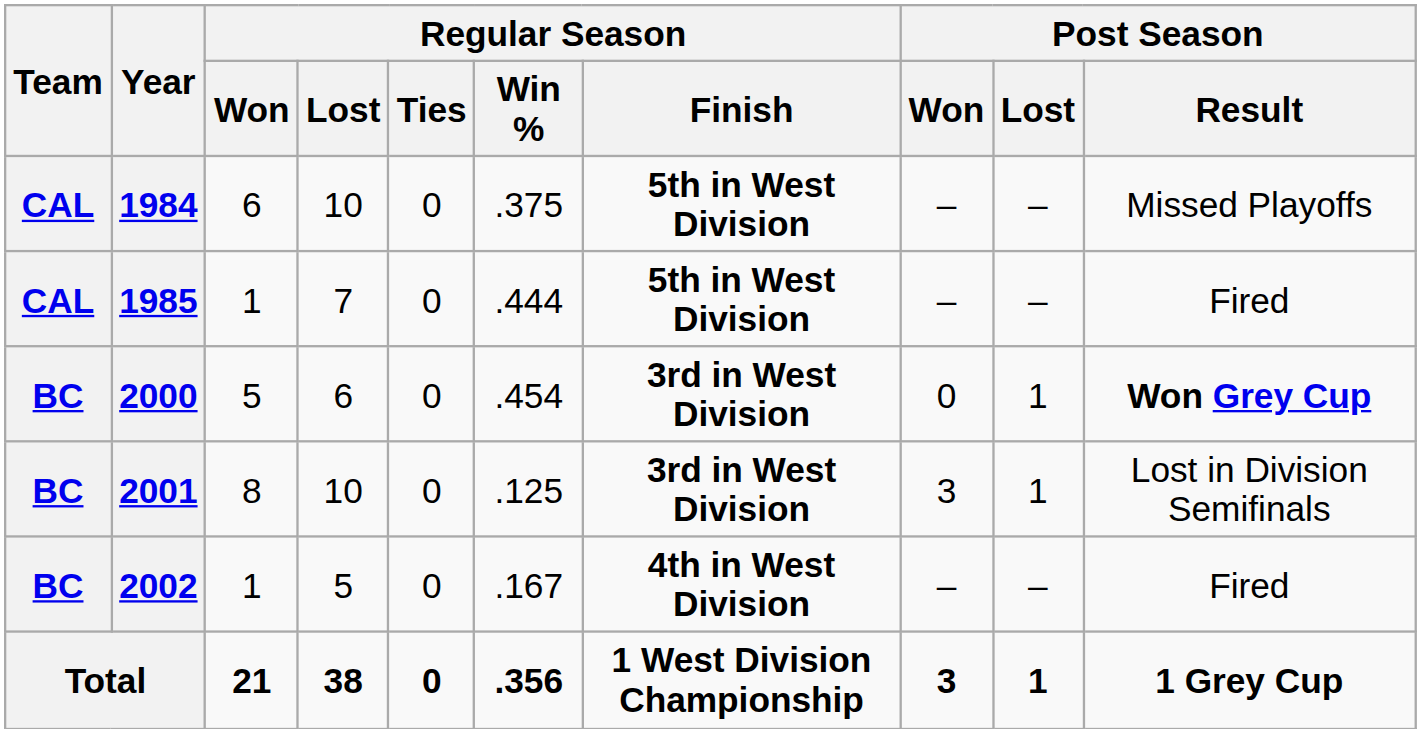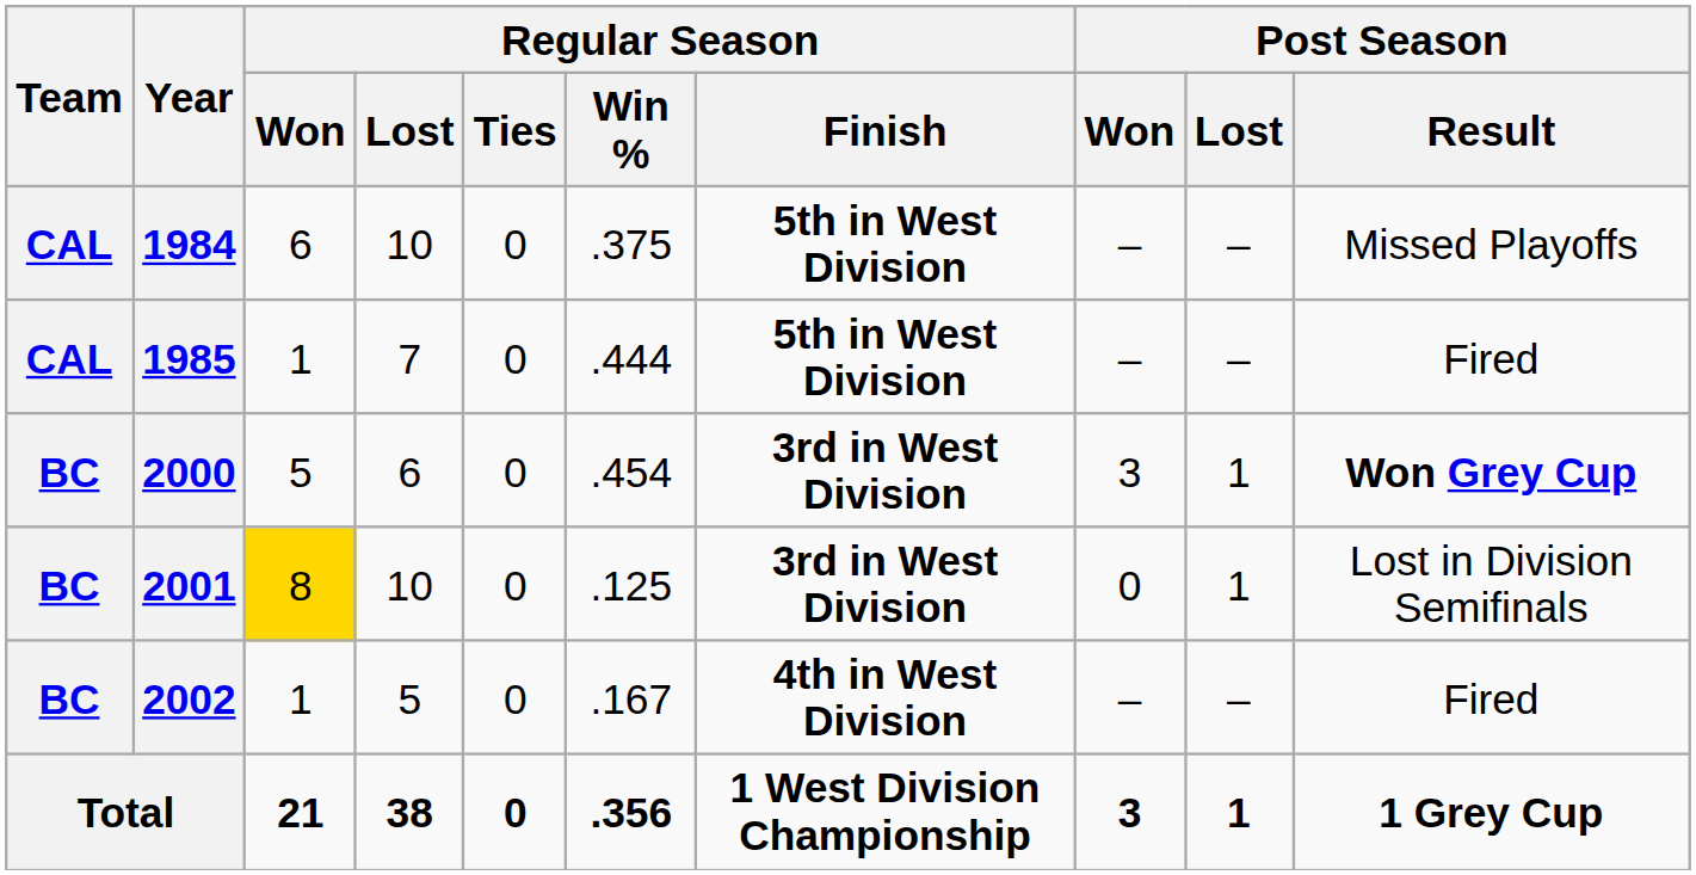2000 | Post Season / Won: 0 -> 3
2001 | Regular Season / Won: no background -> gold background
2001 | Post Season / Won: 3 -> 0
